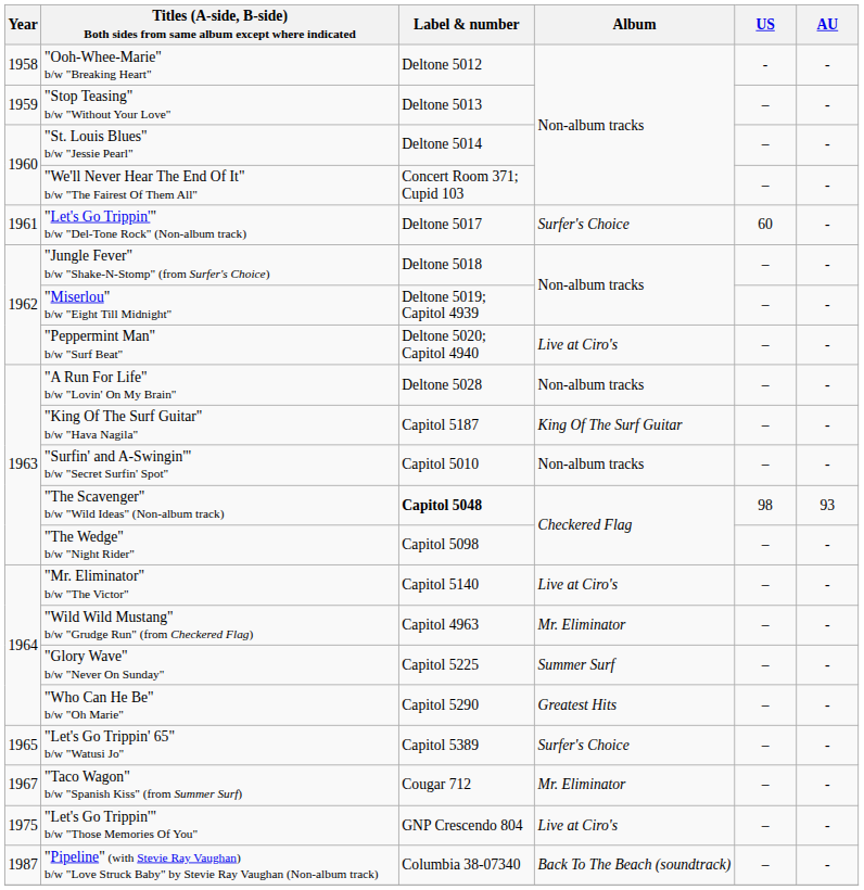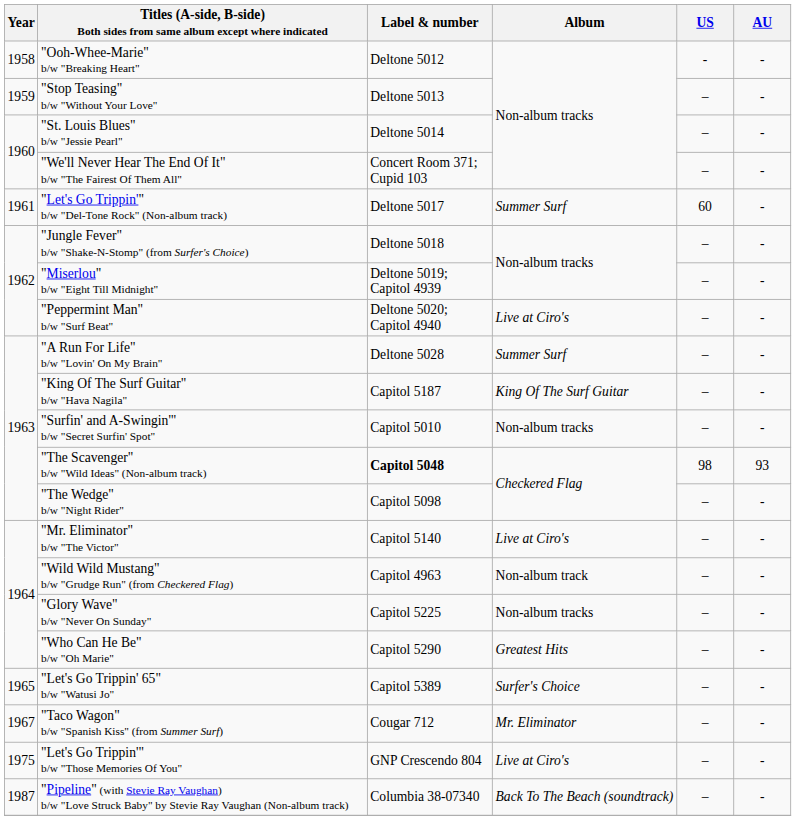"Let's Go Trippin'" b/w "Del-Tone Rock" (Non-album track) | Album: Surfer's Choice -> Summer Surf
"A Run For Life" b/w "Lovin' On My Brain" | Album: Non-album tracks -> Summer Surf
"Wild Wild Mustang" b/w "Grudge Run" (from Checkered Flag) | Album: Mr. Eliminator -> Non-album track
"Glory Wave" b/w "Never On Sunday" | Album: Summer Surf -> Non-album tracks
